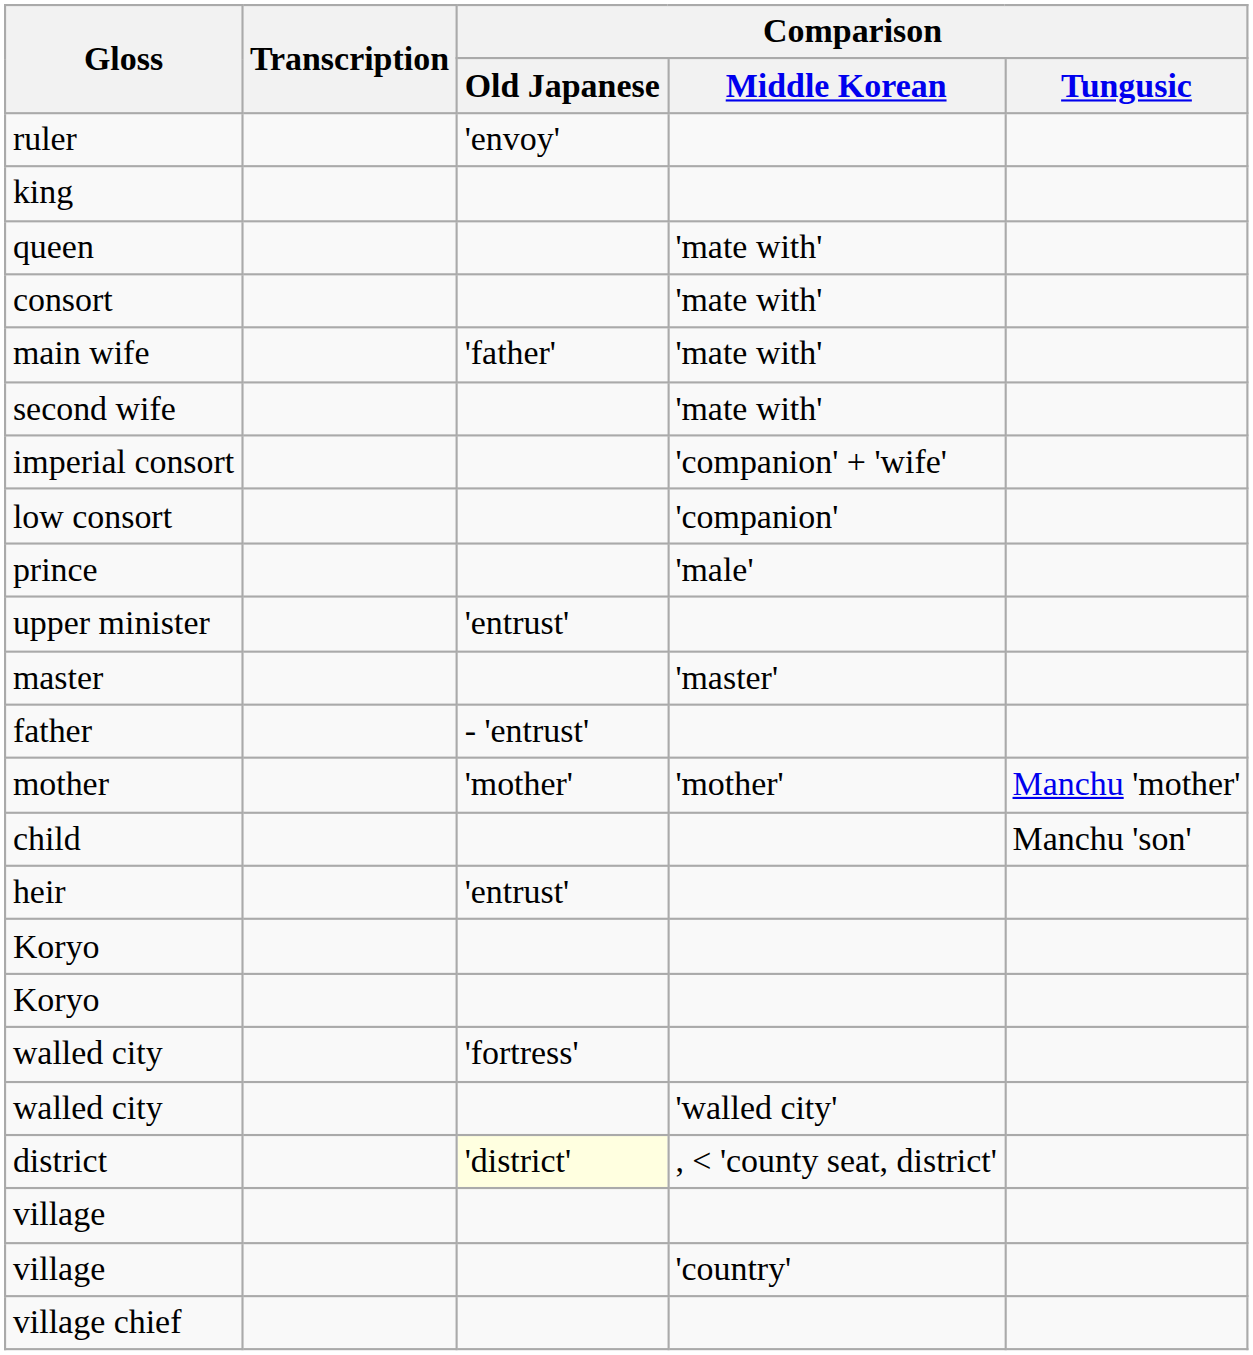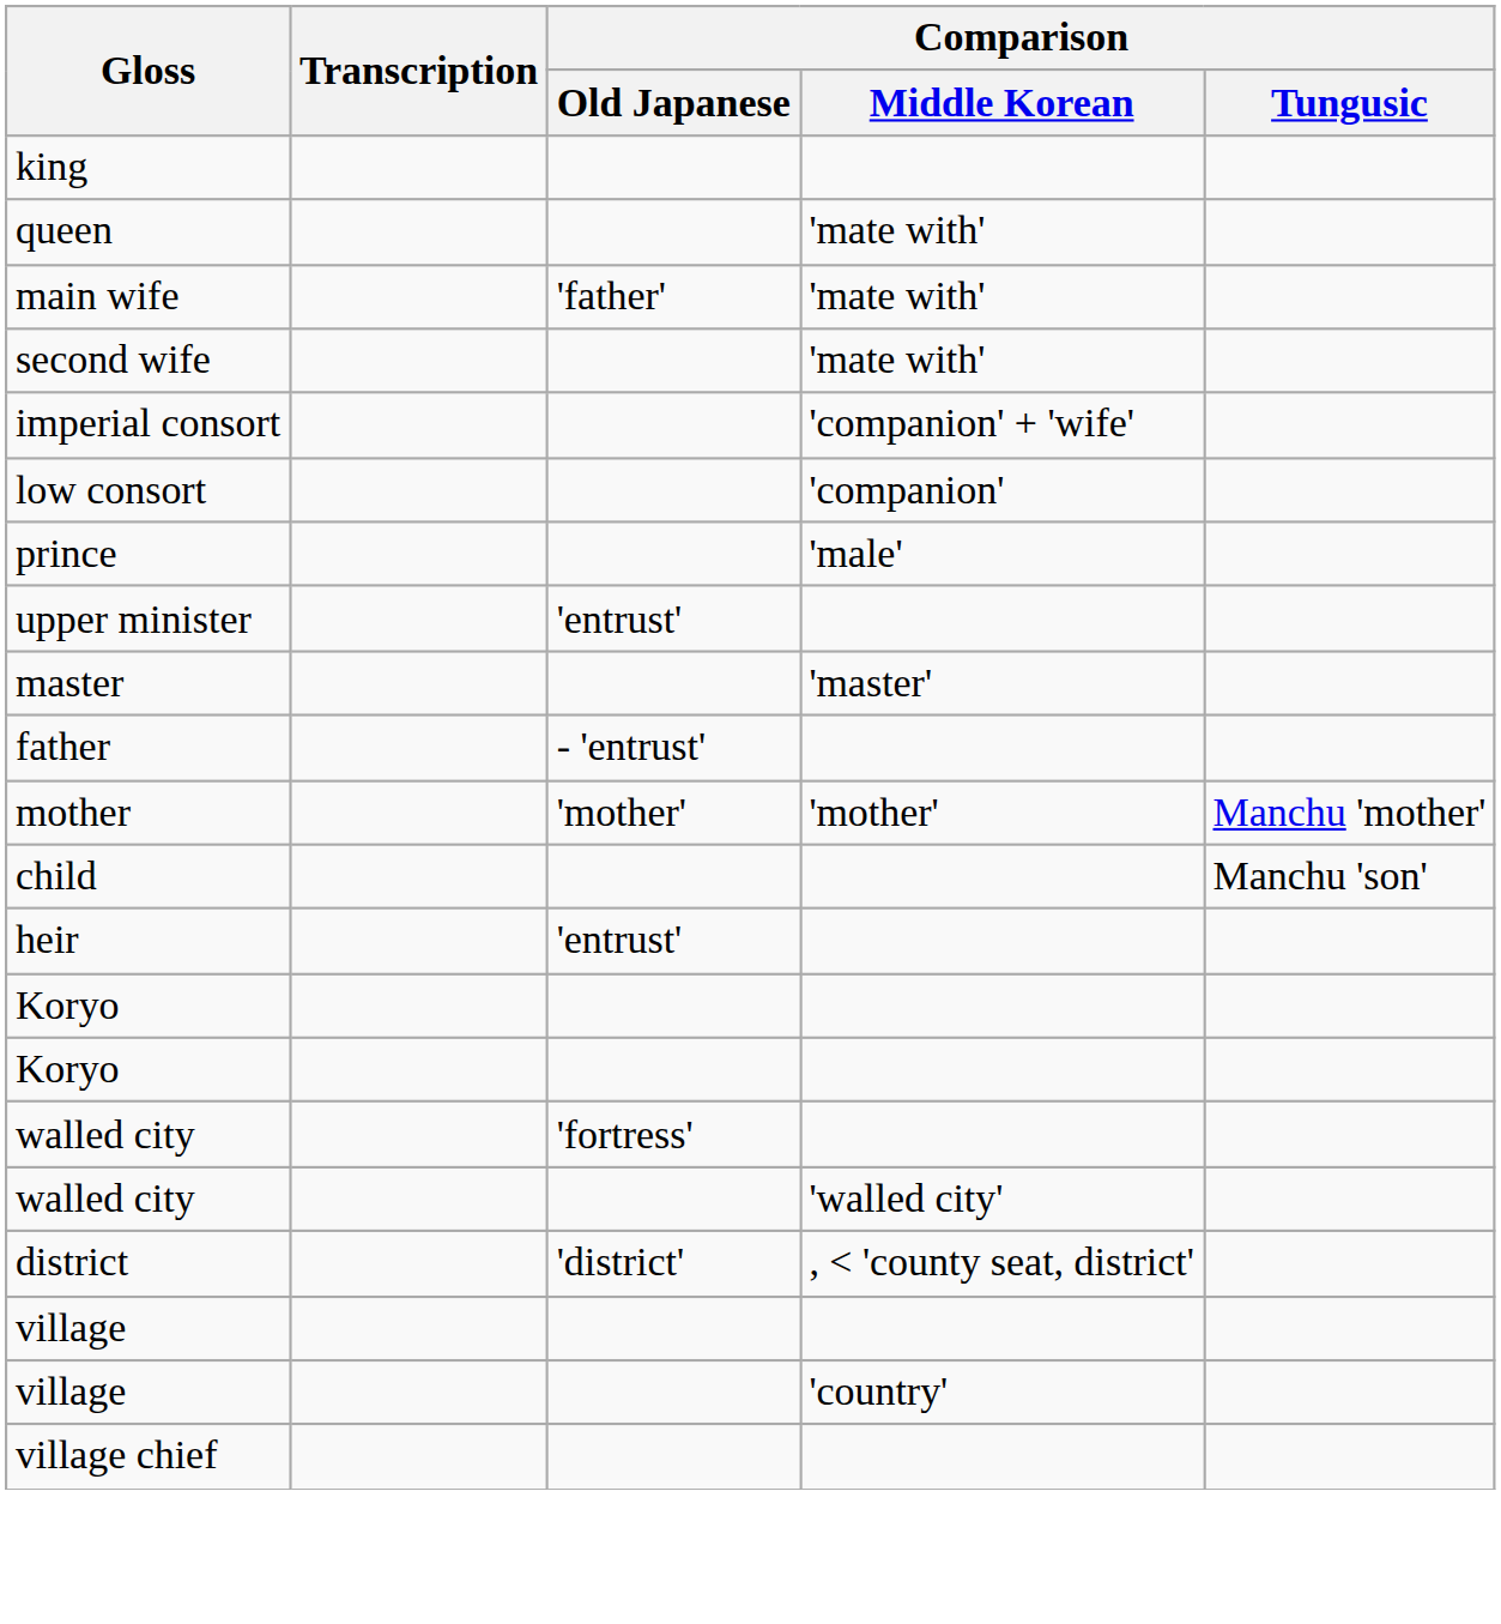- row: ruler | 'envoy'
- row: consort | 'mate with'
district | Comparison / Old Japanese: lightyellow background -> no background
